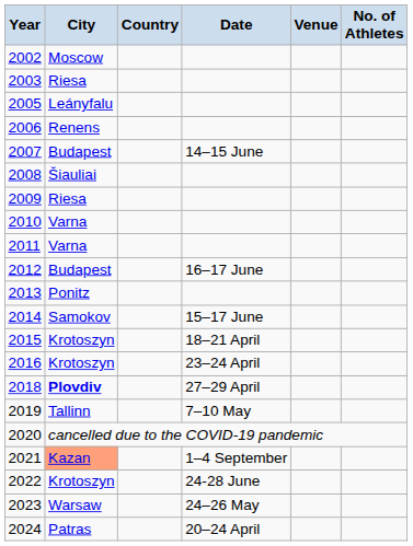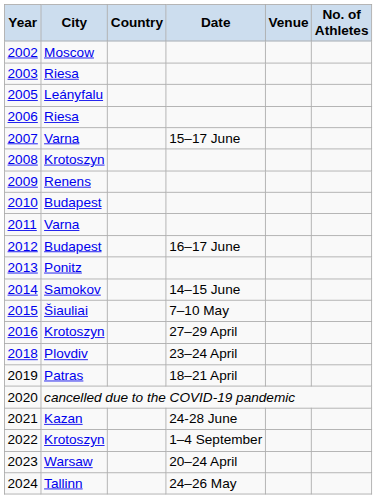2006 | City: Renens -> Riesa
2007 | City: Budapest -> Varna
2007 | Date: 14–15 June -> 15–17 June
2008 | City: Šiauliai -> Krotoszyn
2009 | City: Riesa -> Renens
2010 | City: Varna -> Budapest
2014 | Date: 15–17 June -> 14–15 June
2015 | City: Krotoszyn -> Šiauliai
2015 | Date: 18–21 April -> 7–10 May
2016 | Date: 23–24 April -> 27–29 April
2018 | City: bold -> normal
2018 | Date: 27–29 April -> 23–24 April
2019 | City: Tallinn -> Patras
2019 | Date: 7–10 May -> 18–21 April
2021 | City: lightsalmon background -> no background
2021 | Date: 1–4 September -> 24-28 June
2022 | Date: 24-28 June -> 1–4 September
2023 | Date: 24–26 May -> 20–24 April
2024 | City: Patras -> Tallinn
2024 | Date: 20–24 April -> 24–26 May
